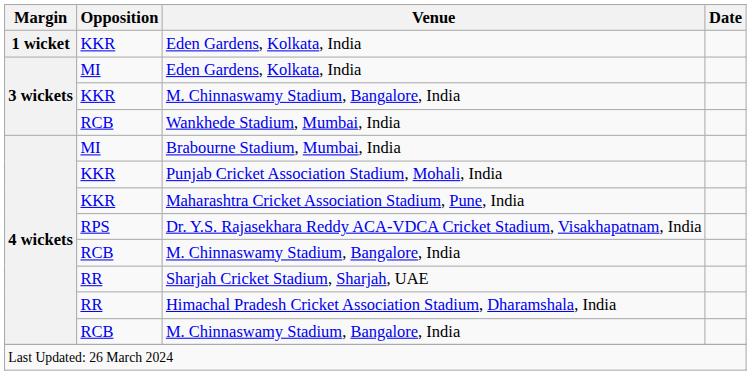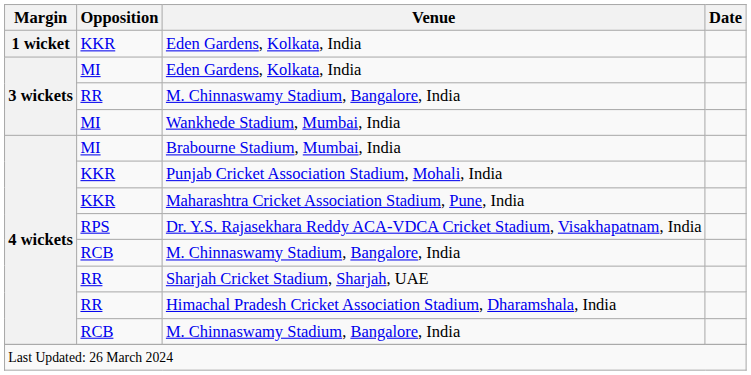3 wickets / M. Chinnaswamy Stadium, Bangalore, India | Opposition: KKR -> RR
Wankhede Stadium, Mumbai, India | Opposition: RCB -> MI
